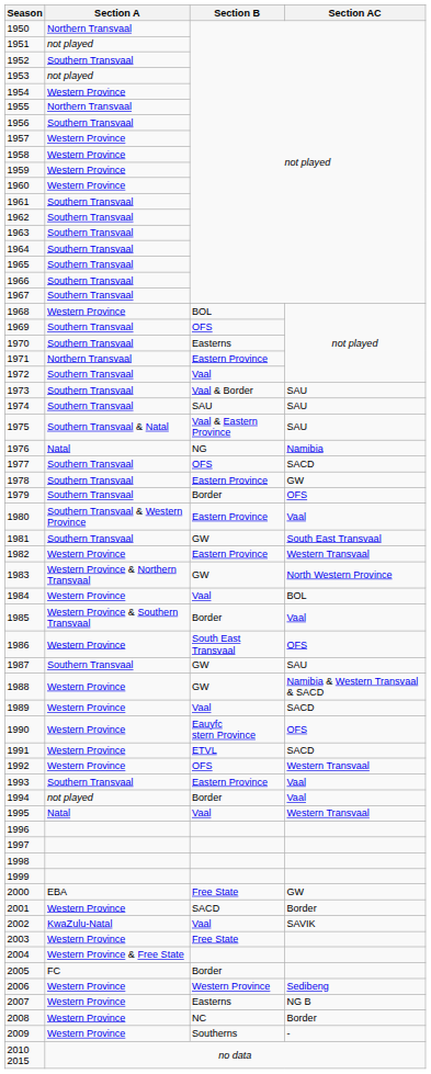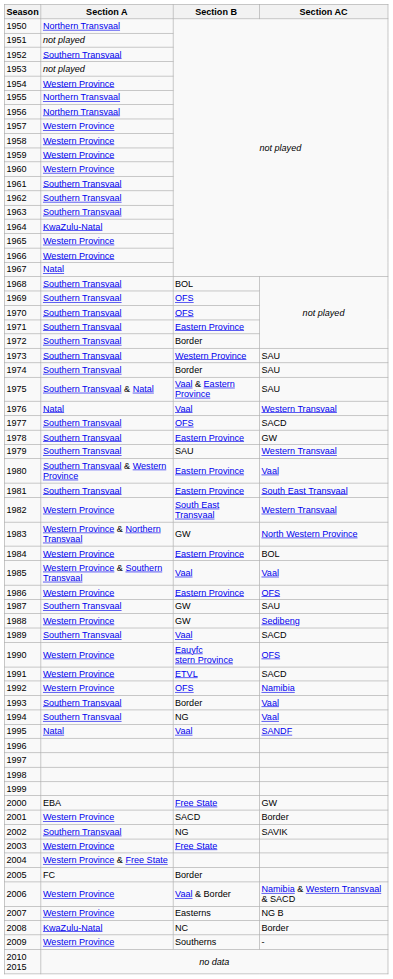1956 | Section A: Southern Transvaal -> Northern Transvaal
1964 | Section A: Southern Transvaal -> KwaZulu-Natal
1965 | Section A: Southern Transvaal -> Western Province
1966 | Section A: Southern Transvaal -> Western Province
1967 | Section A: Southern Transvaal -> Natal
1968 | Section A: Western Province -> Southern Transvaal
1970 | Section B: Easterns -> OFS
1971 | Section A: Northern Transvaal -> Southern Transvaal
1972 | Section B: Vaal -> Border
1973 | Section B: Vaal & Border -> Western Province
1974 | Section B: SAU -> Border
1976 | Section B: NG -> Vaal
1976 | Section AC: Namibia -> Western Transvaal
1979 | Section B: Border -> SAU
1979 | Section AC: OFS -> Western Transvaal
1981 | Section B: GW -> Eastern Province
1982 | Section B: Eastern Province -> South East Transvaal
1984 | Section B: Vaal -> Eastern Province
1985 | Section B: Border -> Vaal
1986 | Section B: South East Transvaal -> Eastern Province
1988 | Section AC: Namibia & Western Transvaal & SACD -> Sedibeng
1989 | Section A: Western Province -> Southern Transvaal
1992 | Section AC: Western Transvaal -> Namibia
1993 | Section B: Eastern Province -> Border
1994 | Section A: not played -> Southern Transvaal
1994 | Section B: Border -> NG
1995 | Section AC: Western Transvaal -> SANDF
2002 | Section A: KwaZulu-Natal -> Southern Transvaal
2002 | Section B: Vaal -> NG
2006 | Section B: Western Province -> Vaal & Border
2006 | Section AC: Sedibeng -> Namibia & Western Transvaal & SACD
2008 | Section A: Western Province -> KwaZulu-Natal
